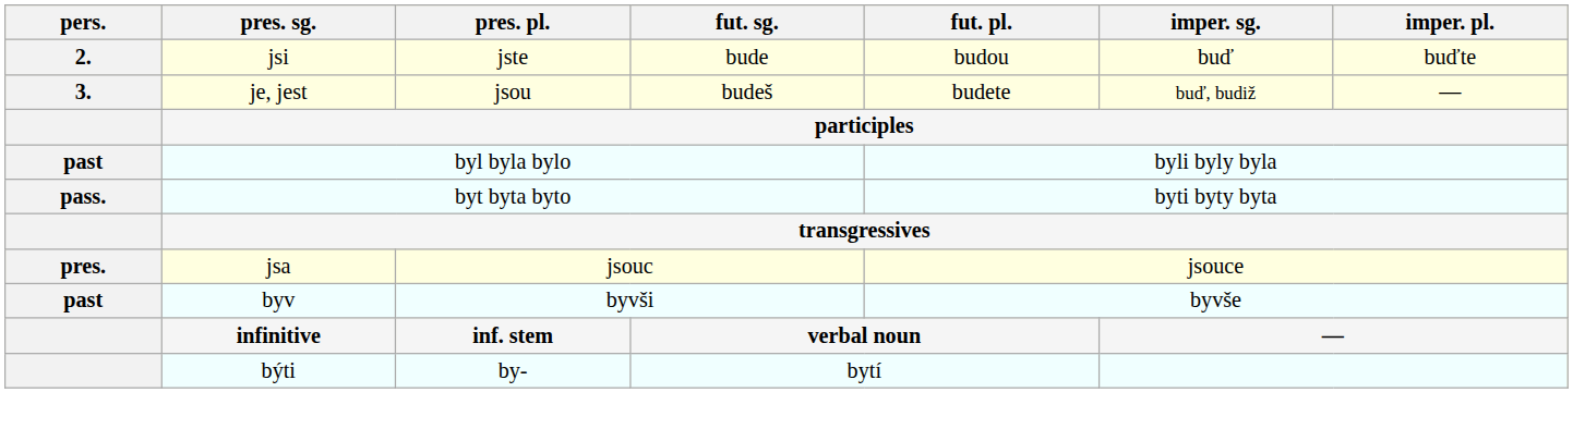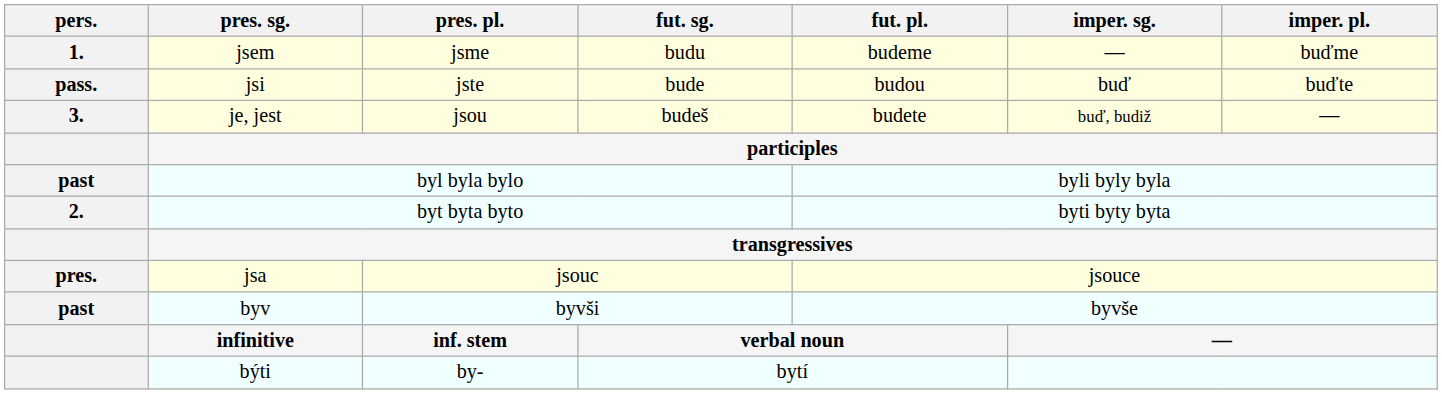+ row: 1. | jsem | jsme | budu | budeme | — | buďme
jsi | pers.: 2. -> pass.
byt byta byto | pers.: pass. -> 2.
